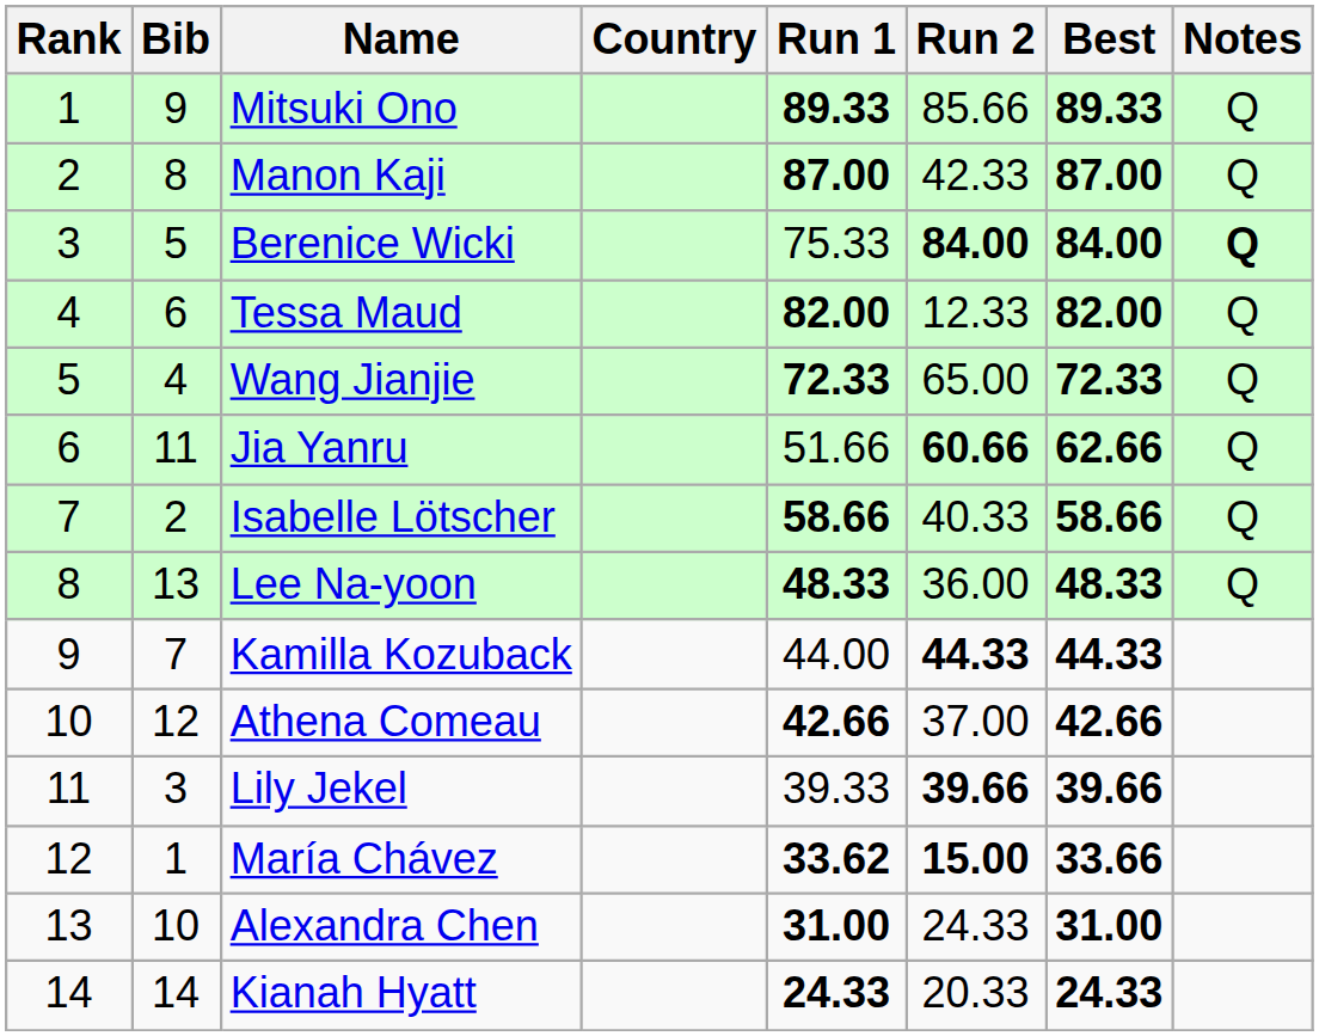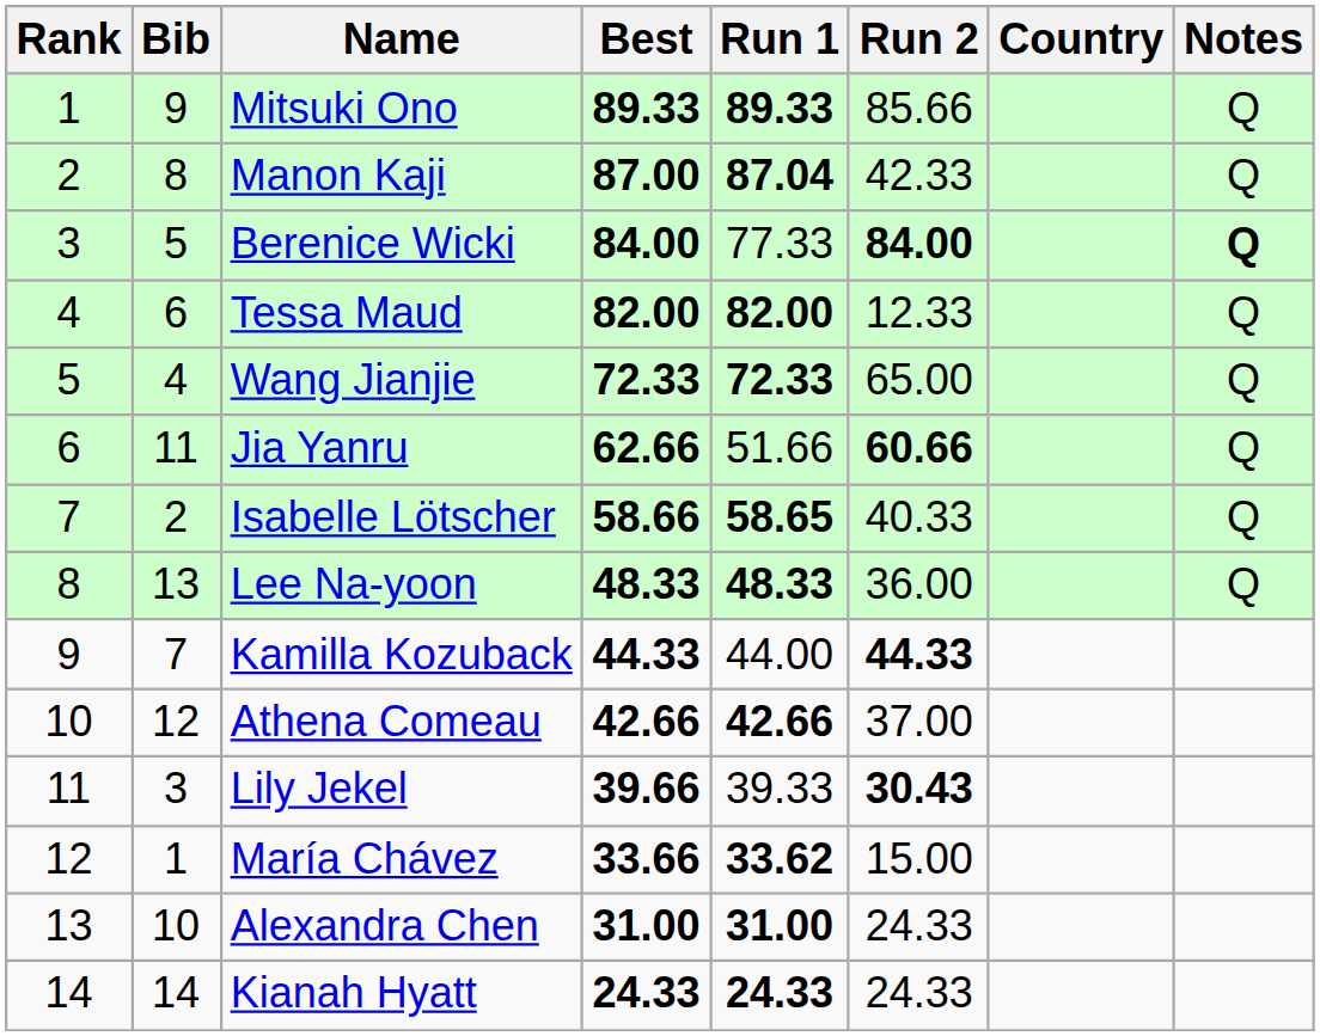columns swapped: Country <-> Best
Manon Kaji | Run 1: 87.00 -> 87.04
Berenice Wicki | Run 1: 75.33 -> 77.33
Isabelle Lötscher | Run 1: 58.66 -> 58.65
Lily Jekel | Run 2: 39.66 -> 30.43
María Chávez | Run 2: bold -> normal
Kianah Hyatt | Run 2: 20.33 -> 24.33
